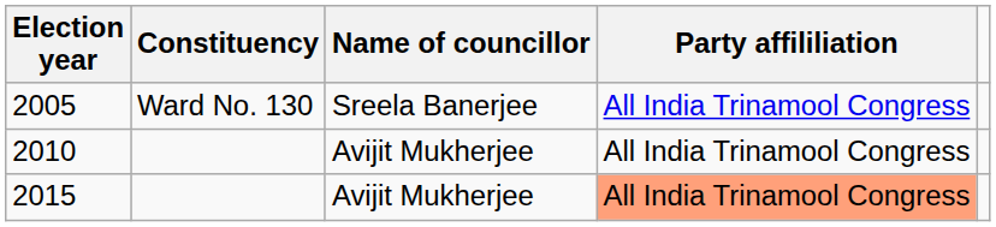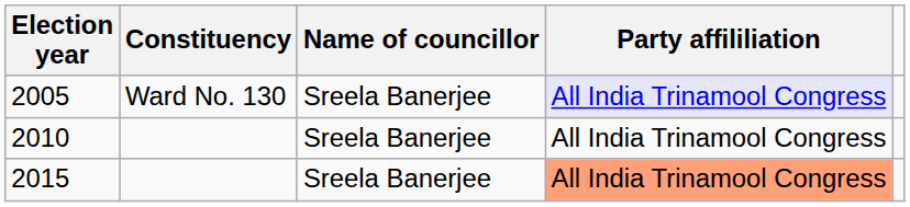2005 | Party affililiation: no background -> lavender background
2010 | Name of councillor: Avijit Mukherjee -> Sreela Banerjee
2015 | Name of councillor: Avijit Mukherjee -> Sreela Banerjee
